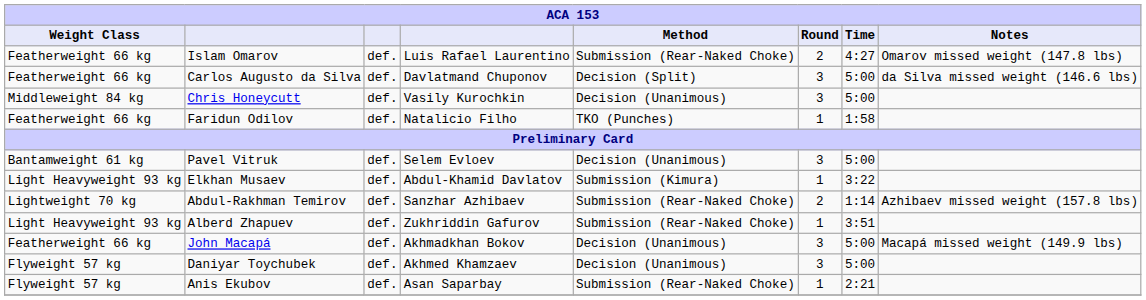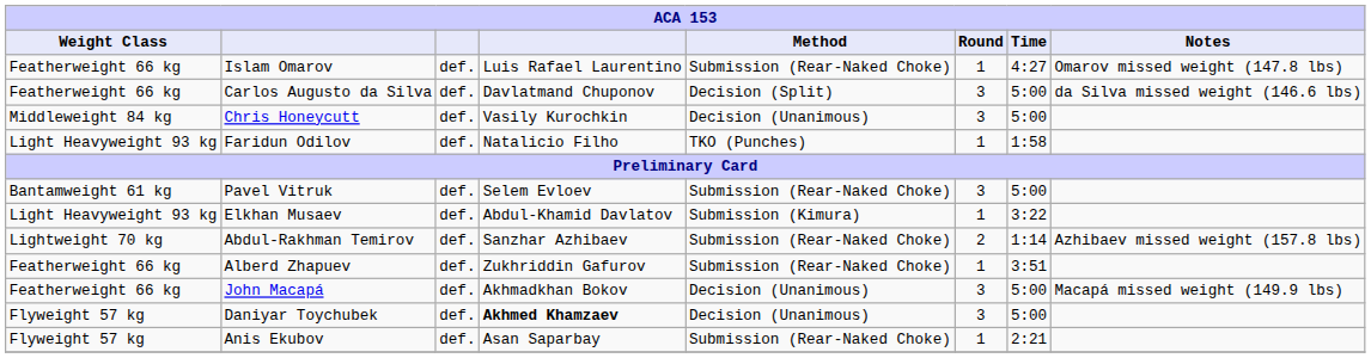Islam Omarov | Round: 2 -> 1
Faridun Odilov | Weight Class: Featherweight 66 kg -> Light Heavyweight 93 kg
Pavel Vitruk | Method: Decision (Unanimous) -> Submission (Rear-Naked Choke)
Alberd Zhapuev | Weight Class: Light Heavyweight 93 kg -> Featherweight 66 kg
Daniyar Toychubek | column 4: normal -> bold
